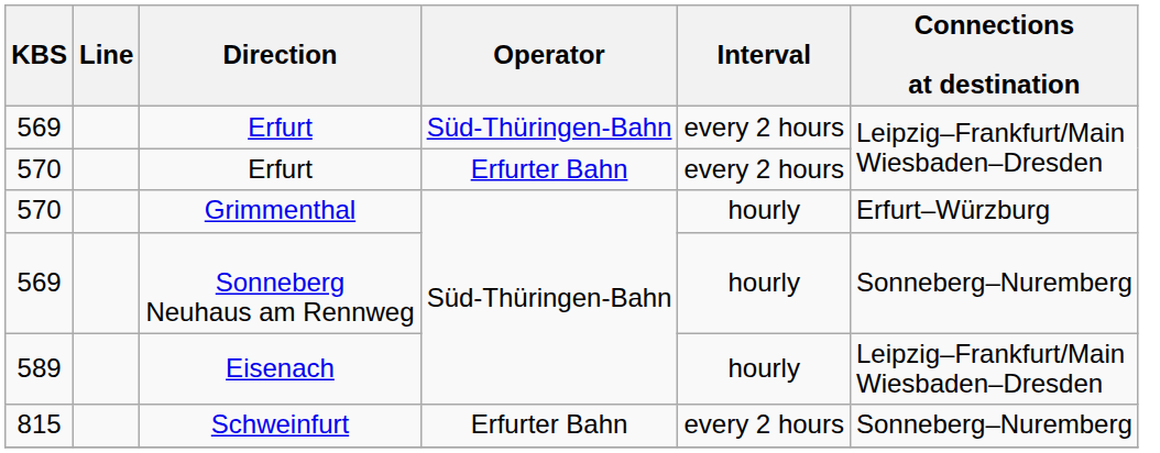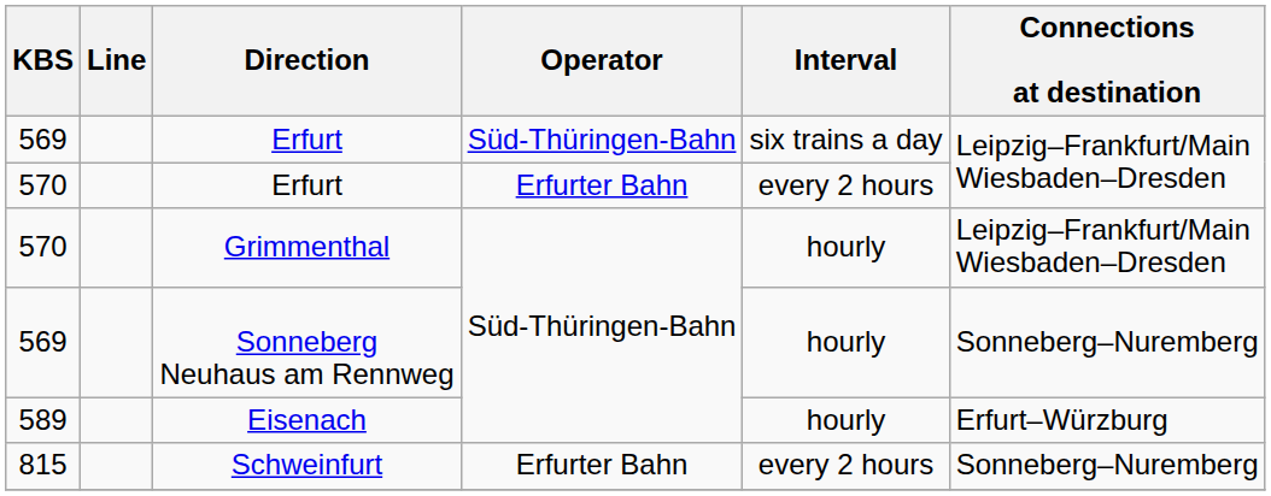Erfurt / Süd-Thüringen-Bahn | Interval: every 2 hours -> six trains a day
Grimmenthal | Connections at destination: Erfurt–Würzburg -> Leipzig–Frankfurt/Main Wiesbaden–Dresden
Eisenach | Connections at destination: Leipzig–Frankfurt/Main Wiesbaden–Dresden -> Erfurt–Würzburg
